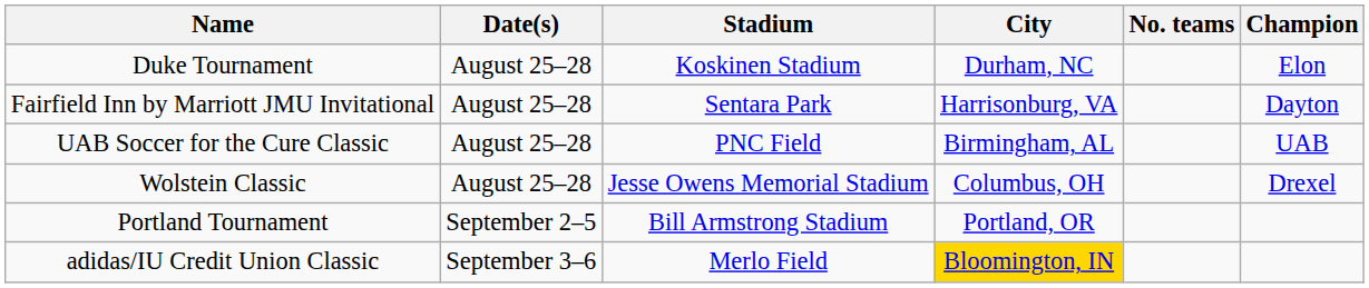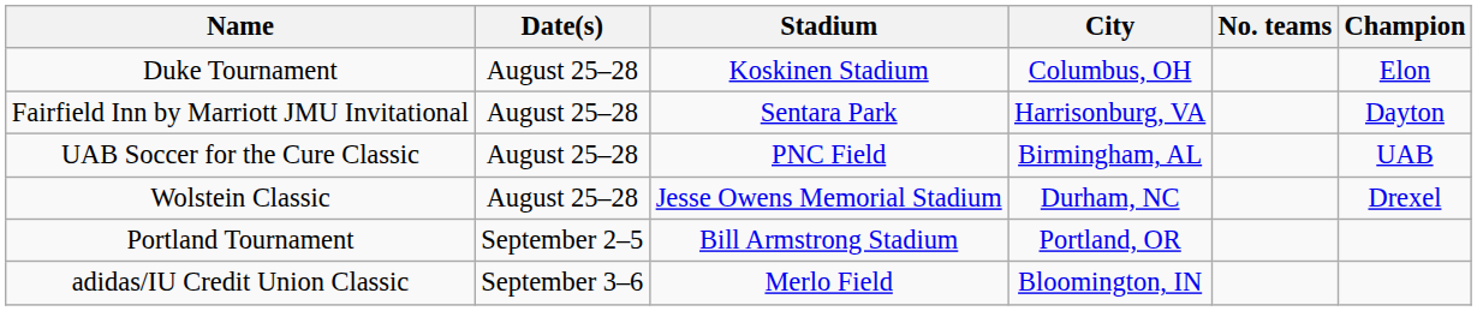Duke Tournament | City: Durham, NC -> Columbus, OH
Wolstein Classic | City: Columbus, OH -> Durham, NC
adidas/IU Credit Union Classic | City: gold background -> no background
